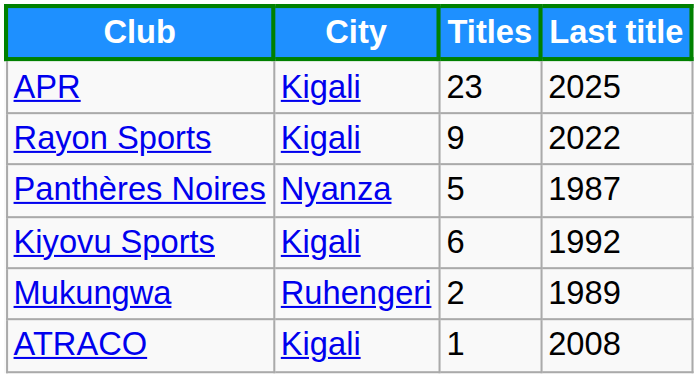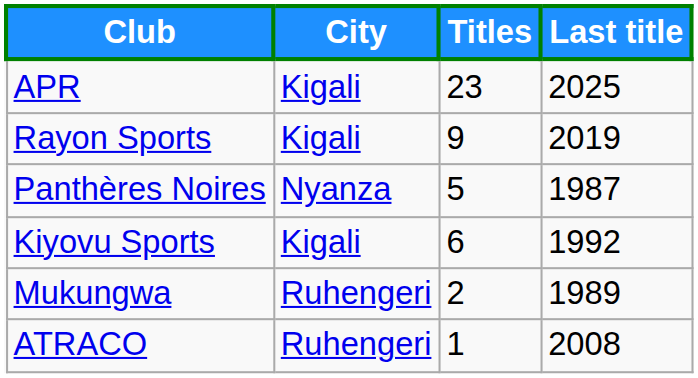Rayon Sports | Last title: 2022 -> 2019
ATRACO | City: Kigali -> Ruhengeri
